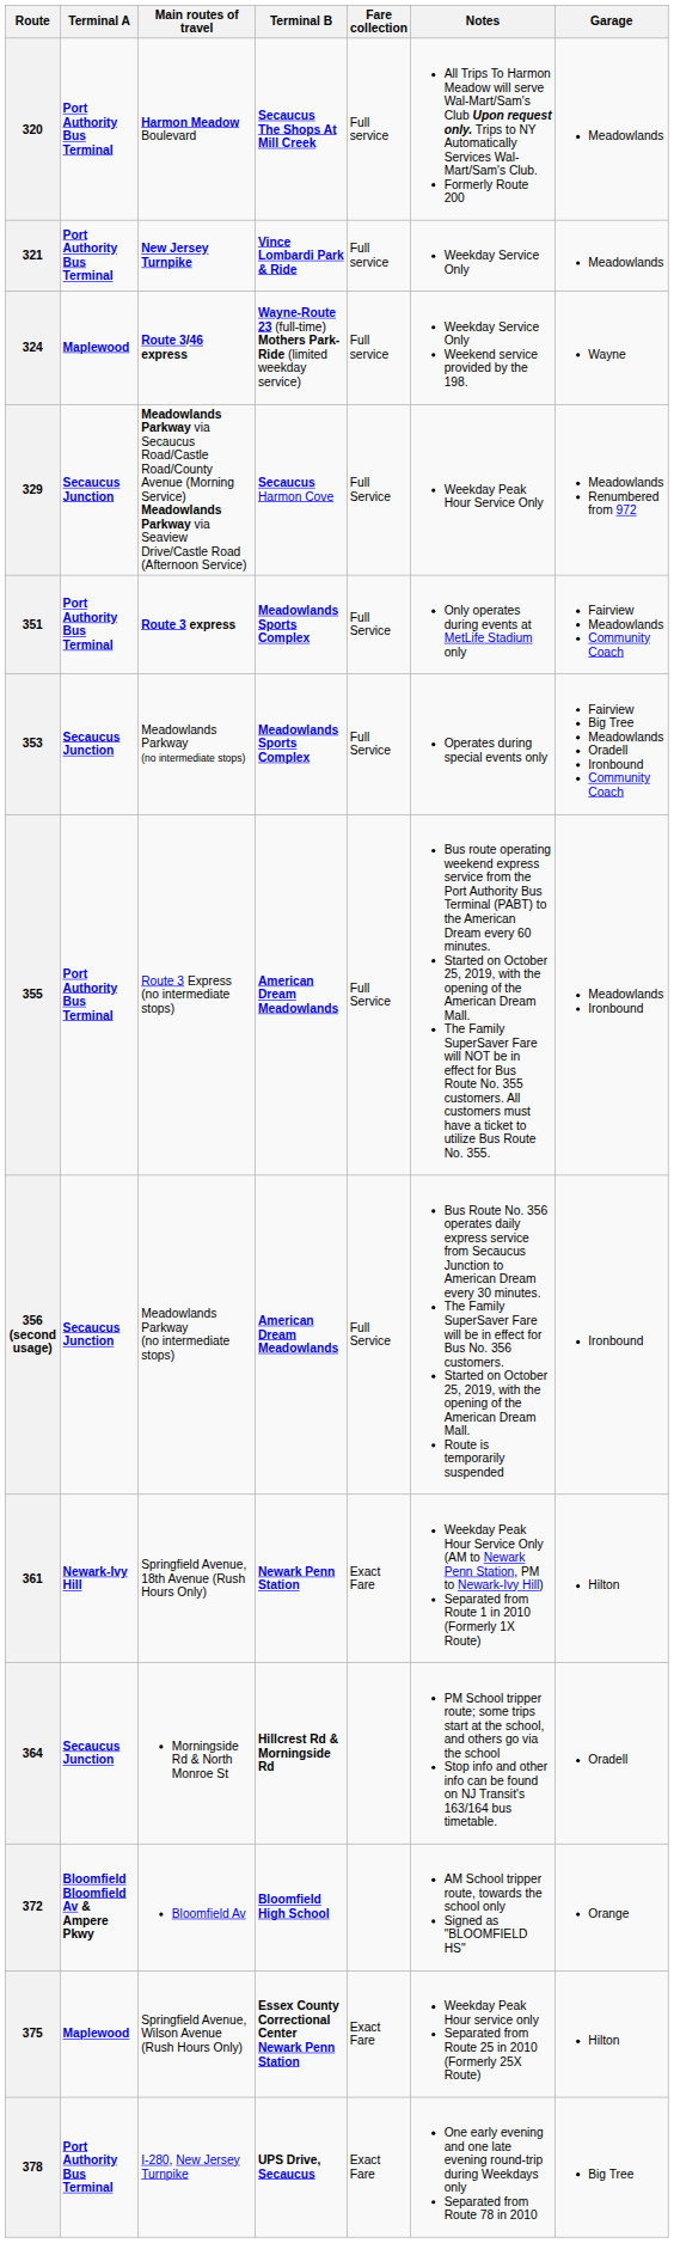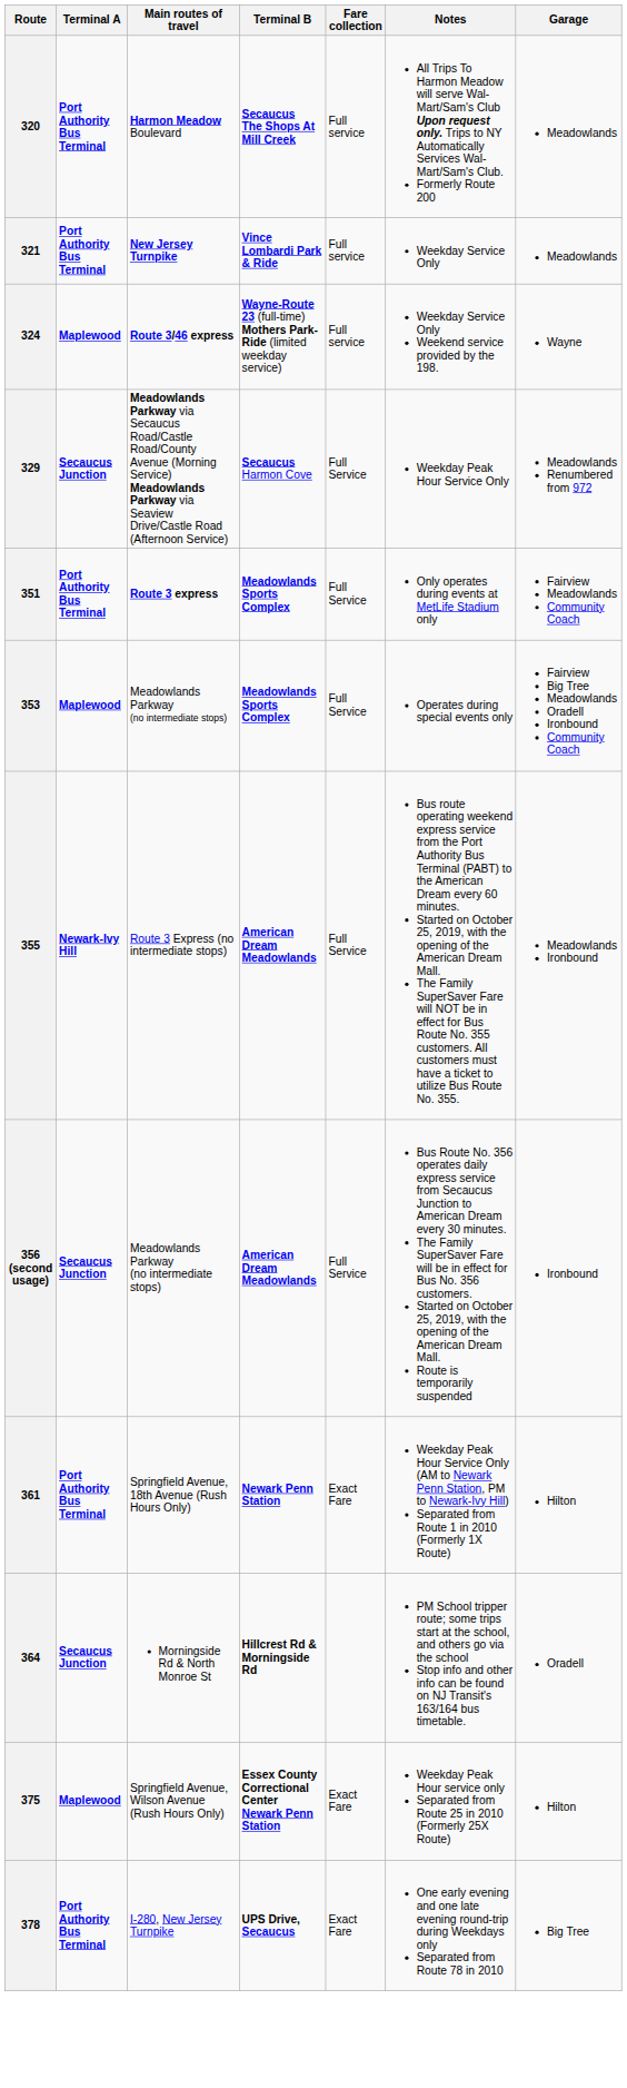353 | Terminal A: Secaucus Junction -> Maplewood
355 | Terminal A: Port Authority Bus Terminal -> Newark-Ivy Hill
361 | Terminal A: Newark-Ivy Hill -> Port Authority Bus Terminal
- row: 372 | Bloomfield Bloomfield Av & Ampere Pkwy | Bloomfield Av | Bloomfield High School | AM School tripper route, towards the school only Signed as "BLOOMFIELD HS" | Orange
